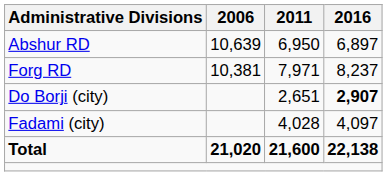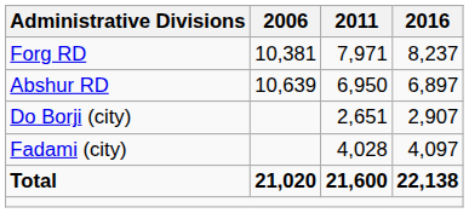rows swapped: Abshur RD <-> Forg RD
Do Borji (city) | 2016: bold -> normal
